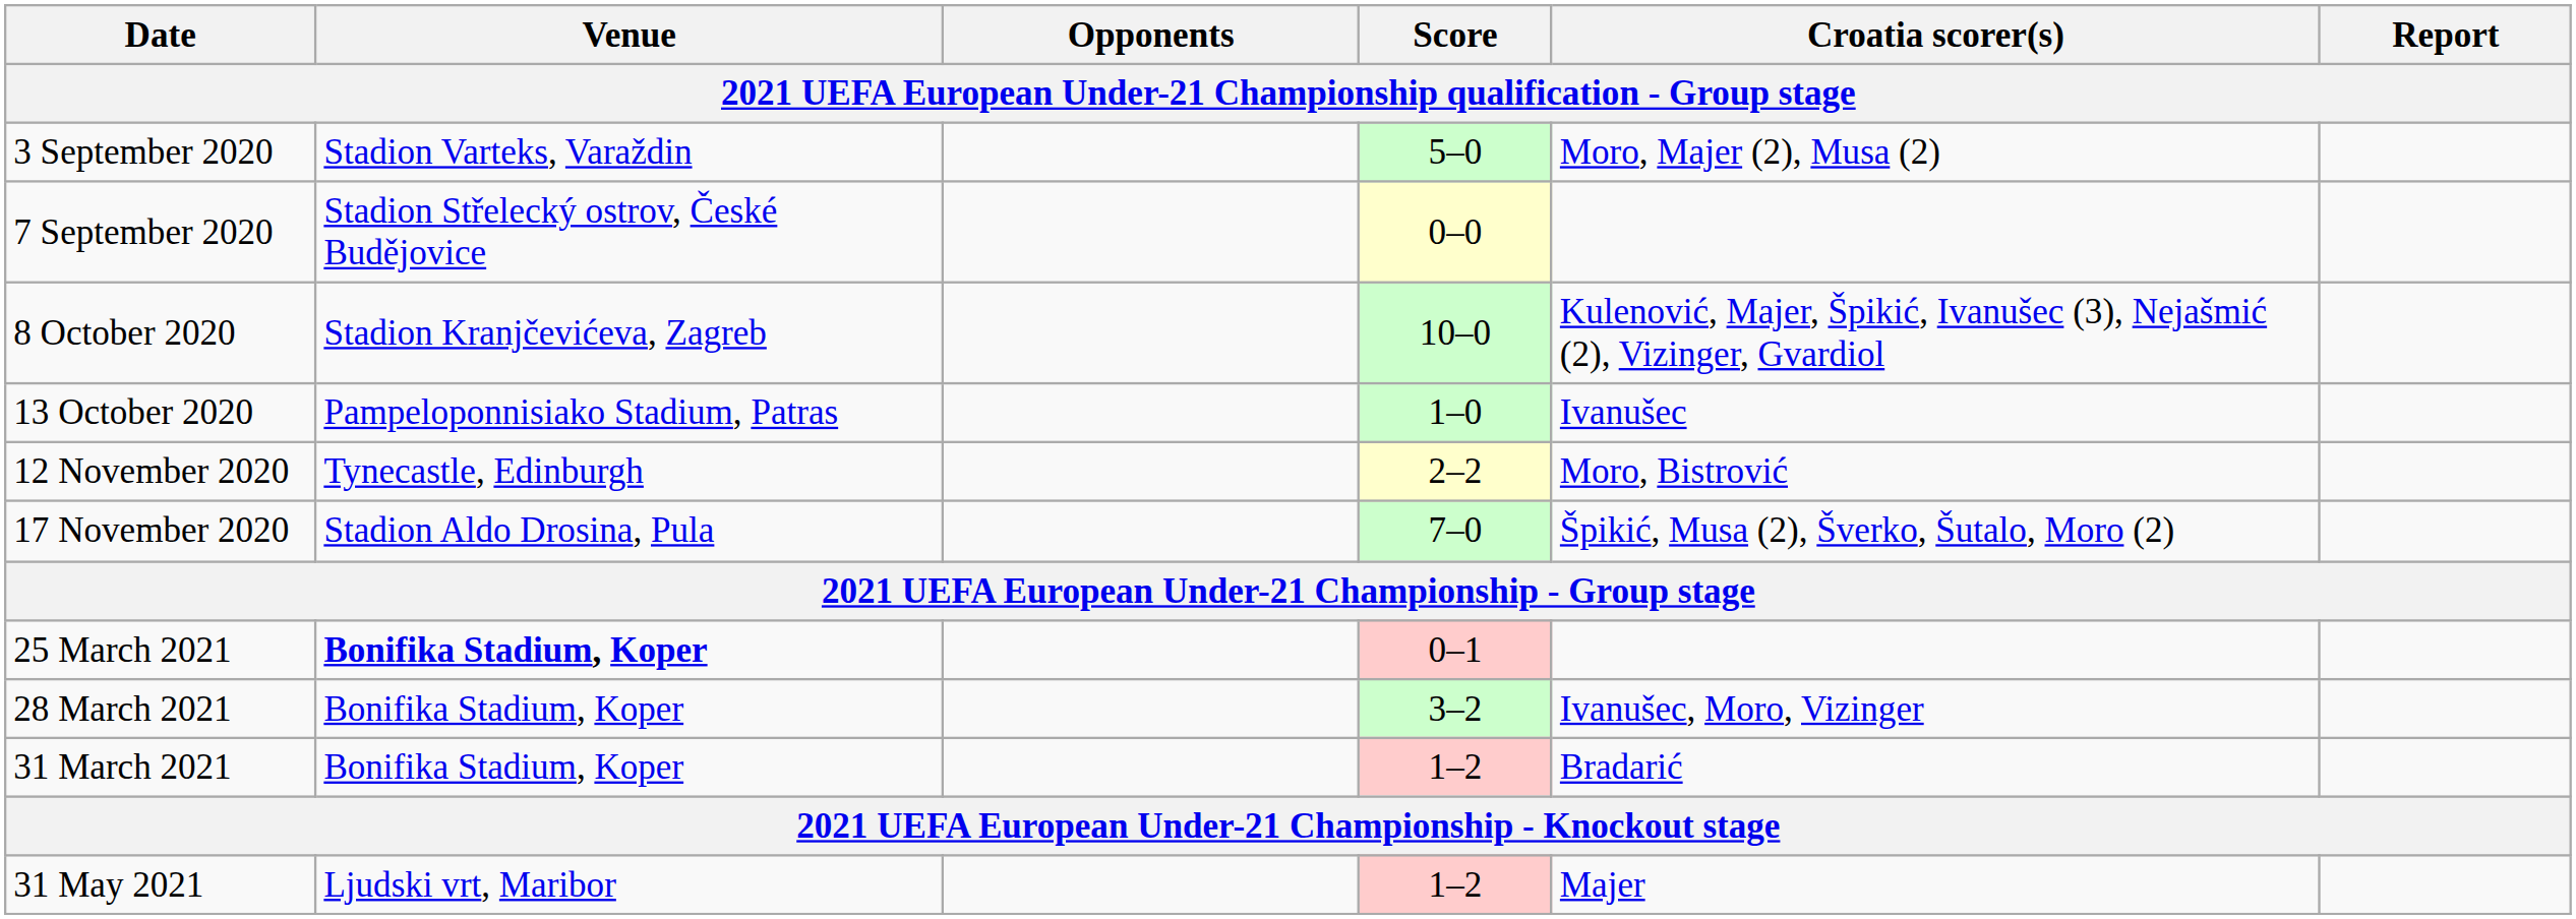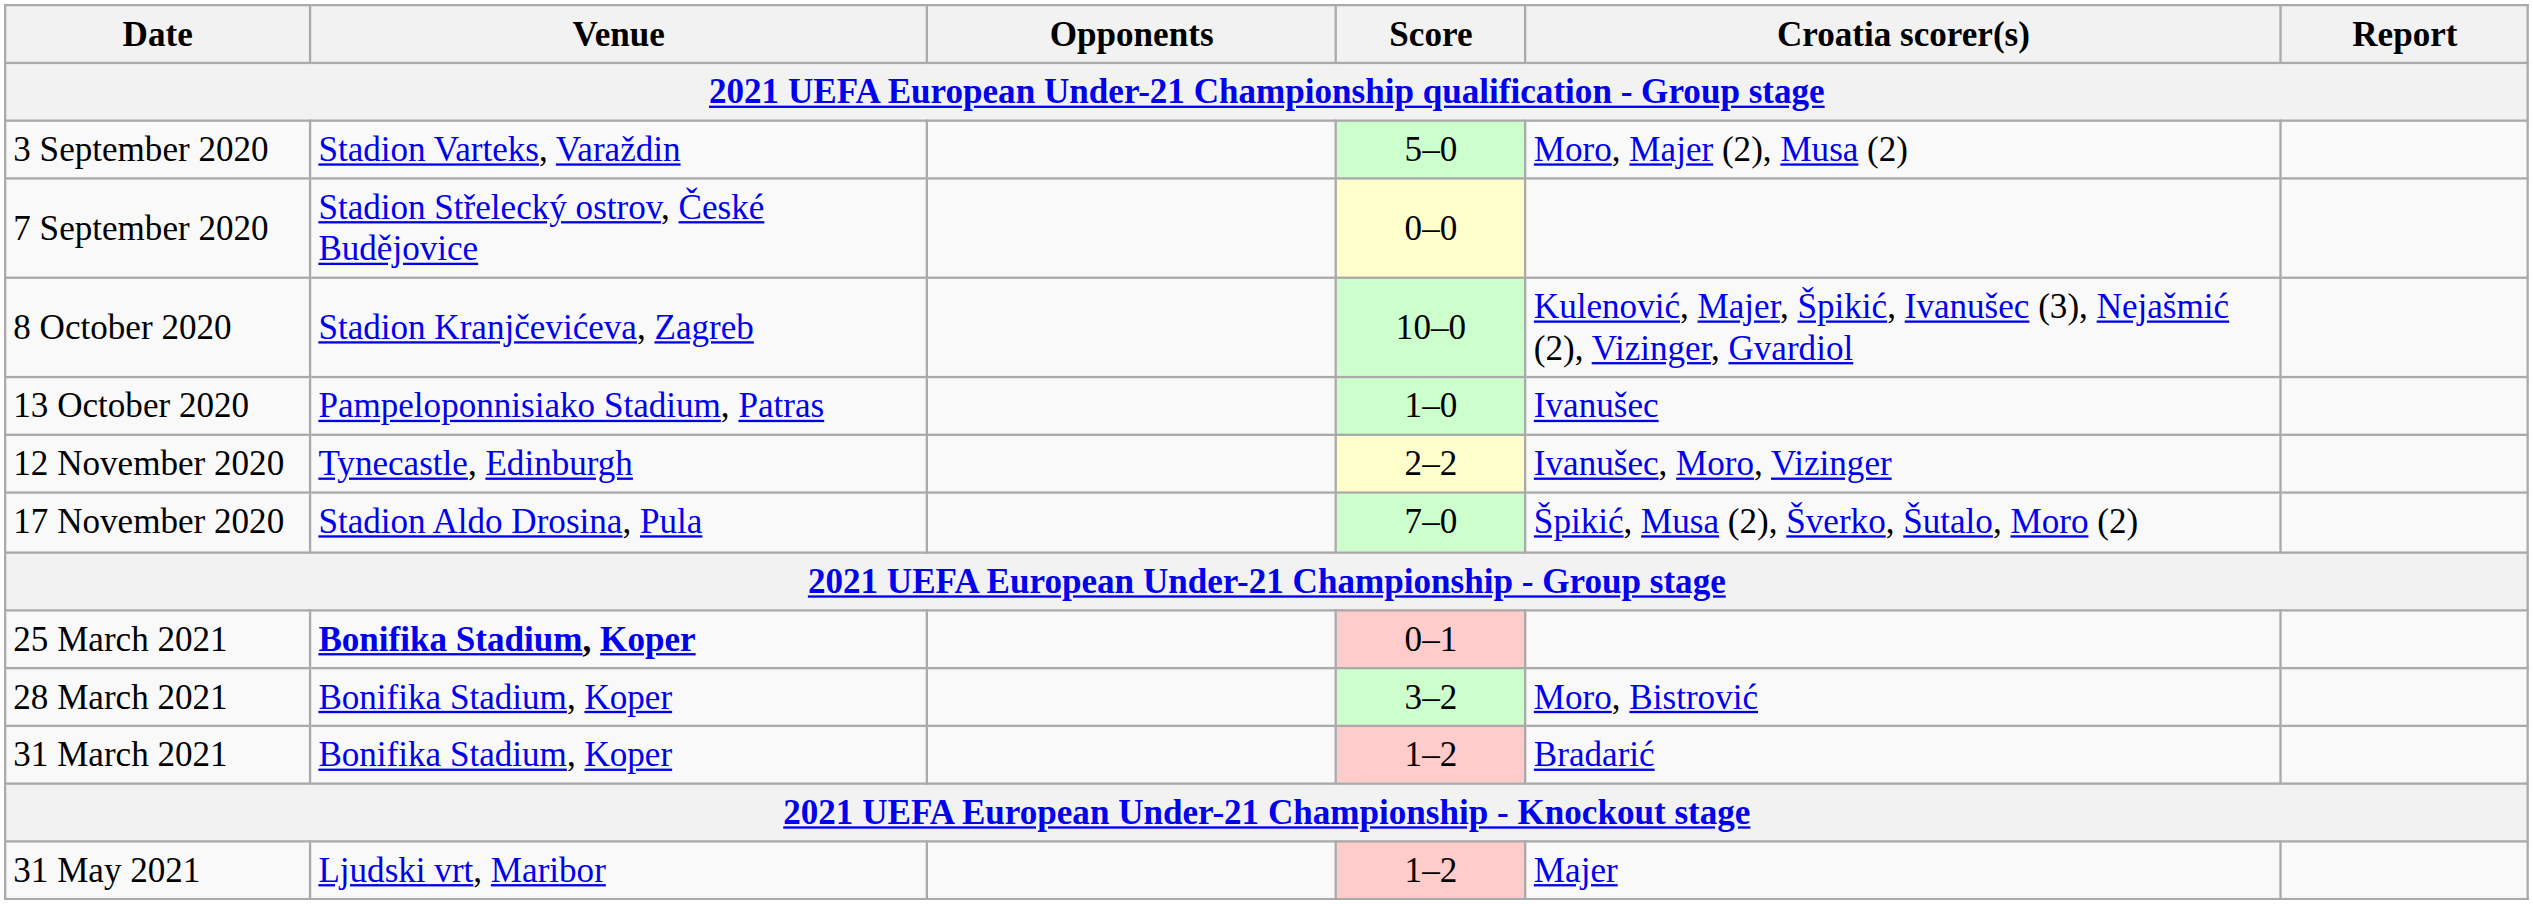12 November 2020 | Croatia scorer(s): Moro, Bistrović -> Ivanušec, Moro, Vizinger
28 March 2021 | Croatia scorer(s): Ivanušec, Moro, Vizinger -> Moro, Bistrović
